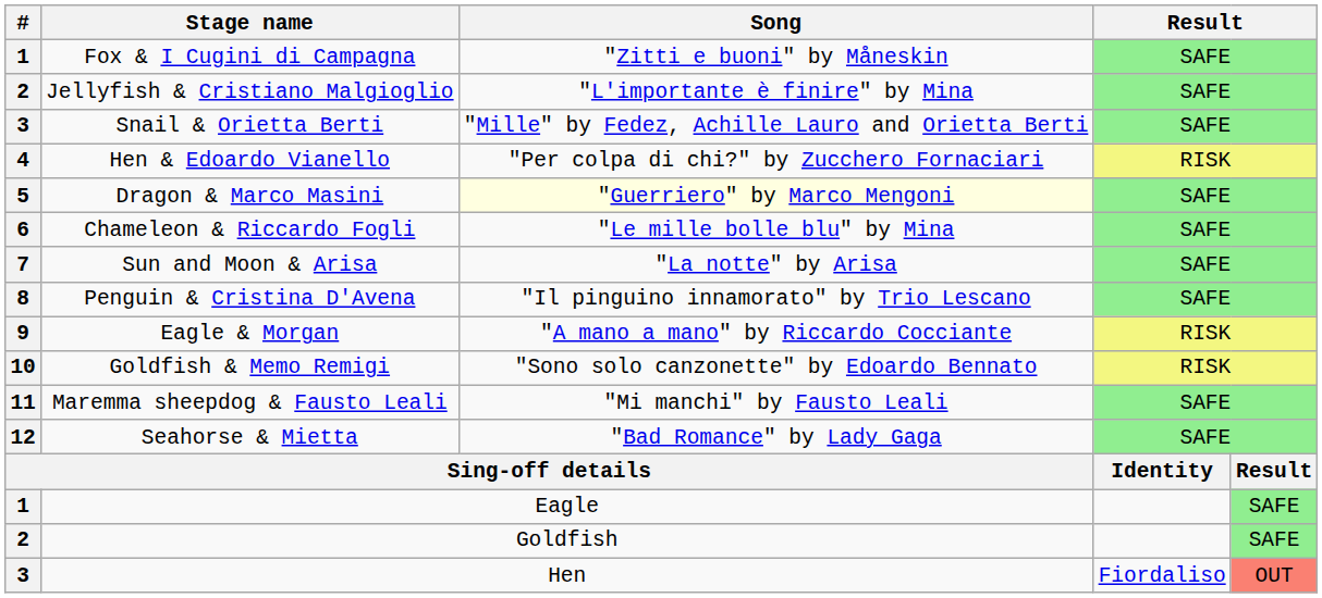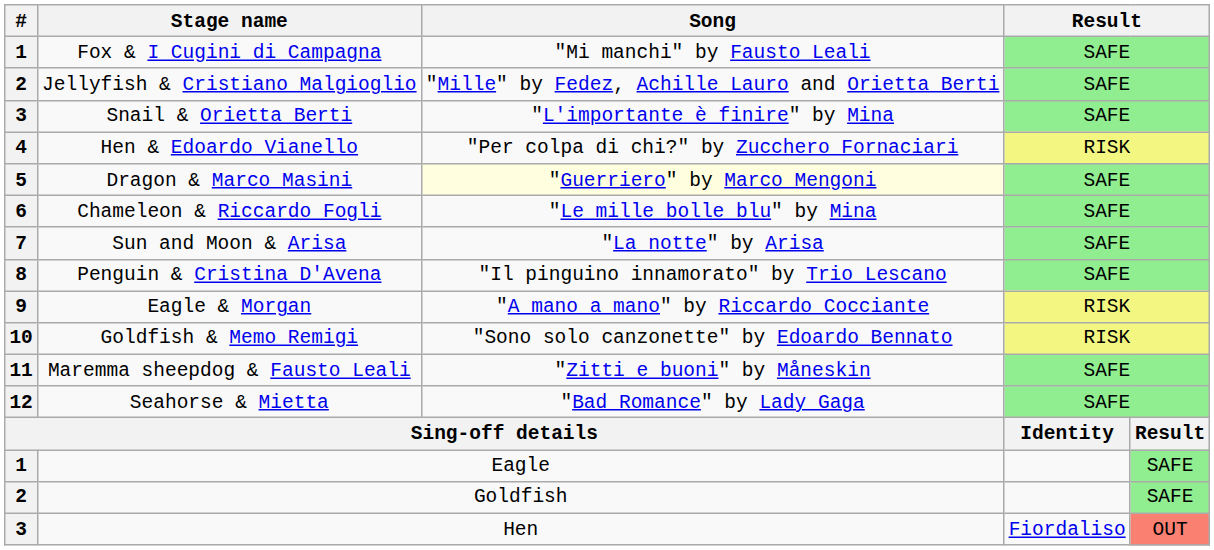Fox & I Cugini di Campagna | Song: "Zitti e buoni" by Måneskin -> "Mi manchi" by Fausto Leali
Jellyfish & Cristiano Malgioglio | Song: "L'importante è finire" by Mina -> "Mille" by Fedez, Achille Lauro and Orietta Berti
Snail & Orietta Berti | Song: "Mille" by Fedez, Achille Lauro and Orietta Berti -> "L'importante è finire" by Mina
Maremma sheepdog & Fausto Leali | Song: "Mi manchi" by Fausto Leali -> "Zitti e buoni" by Måneskin
